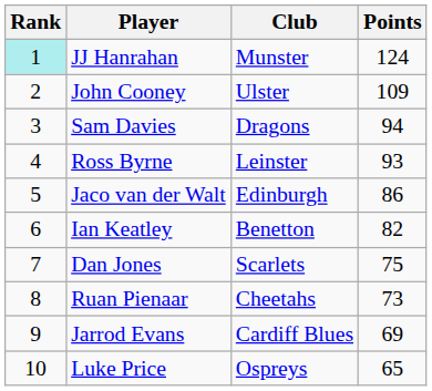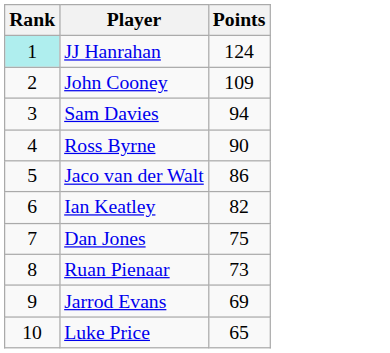- column: Club | Munster | Ulster | Dragons | Leinster | Edinburgh | Benetton | Scarlets | Cheetahs | Cardiff Blues | Ospreys
Ross Byrne | Points: 93 -> 90
